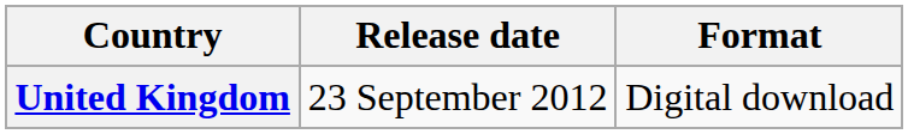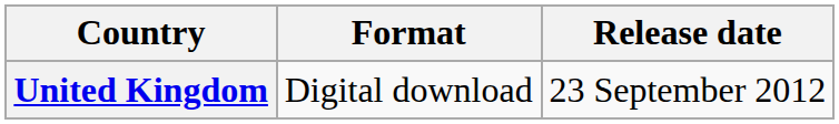columns swapped: Release date <-> Format
